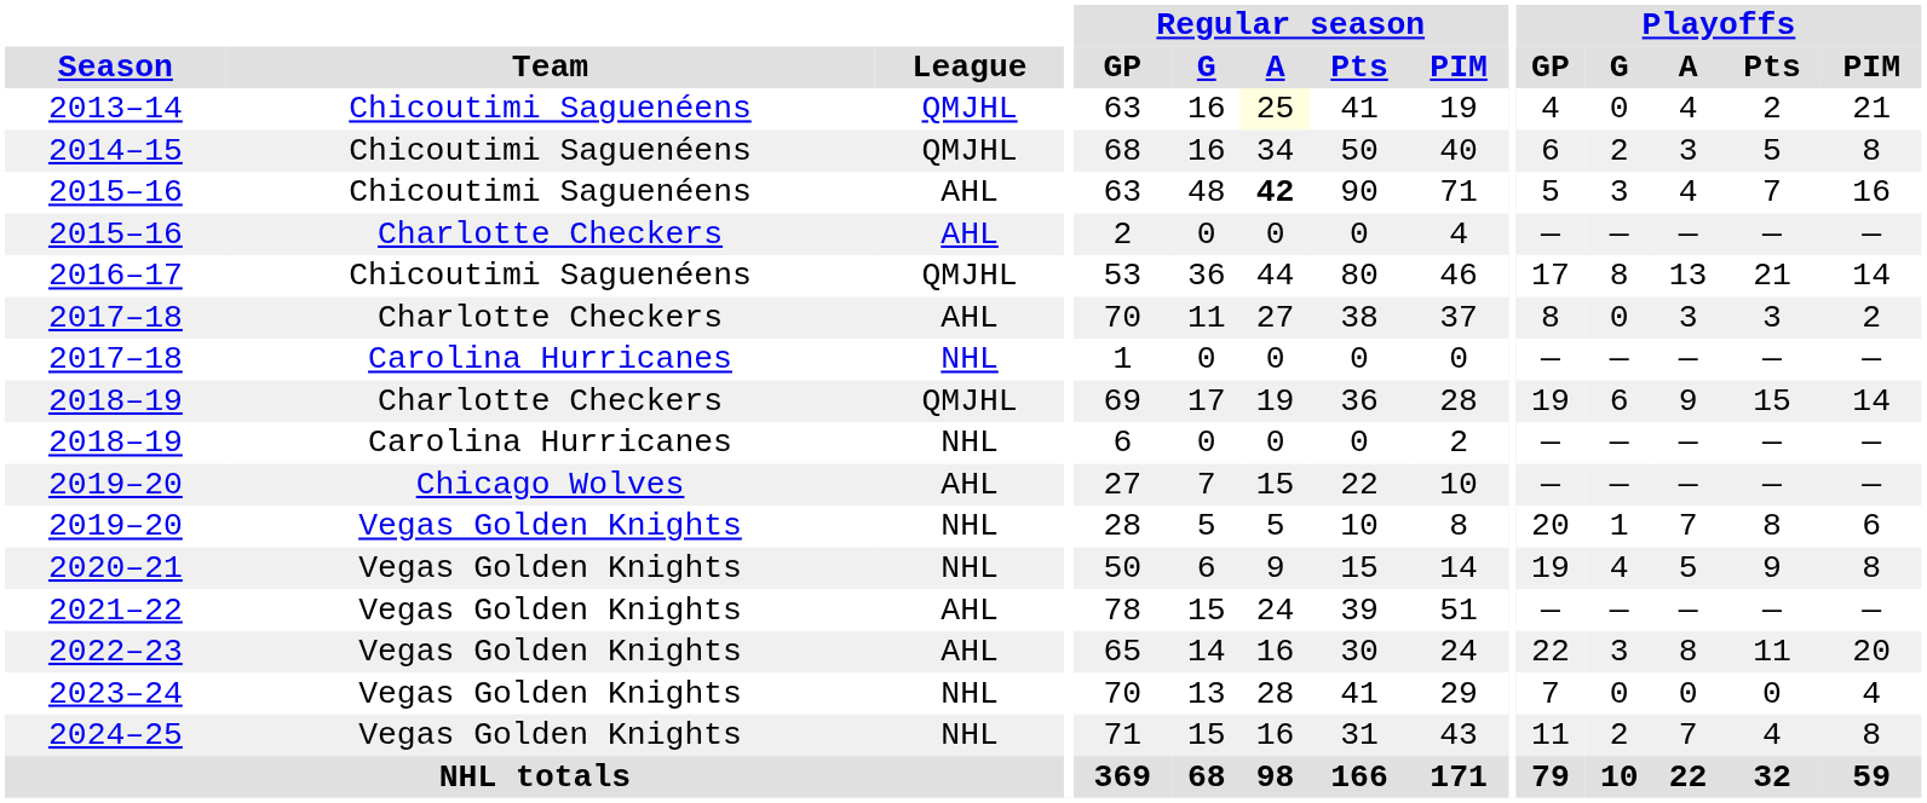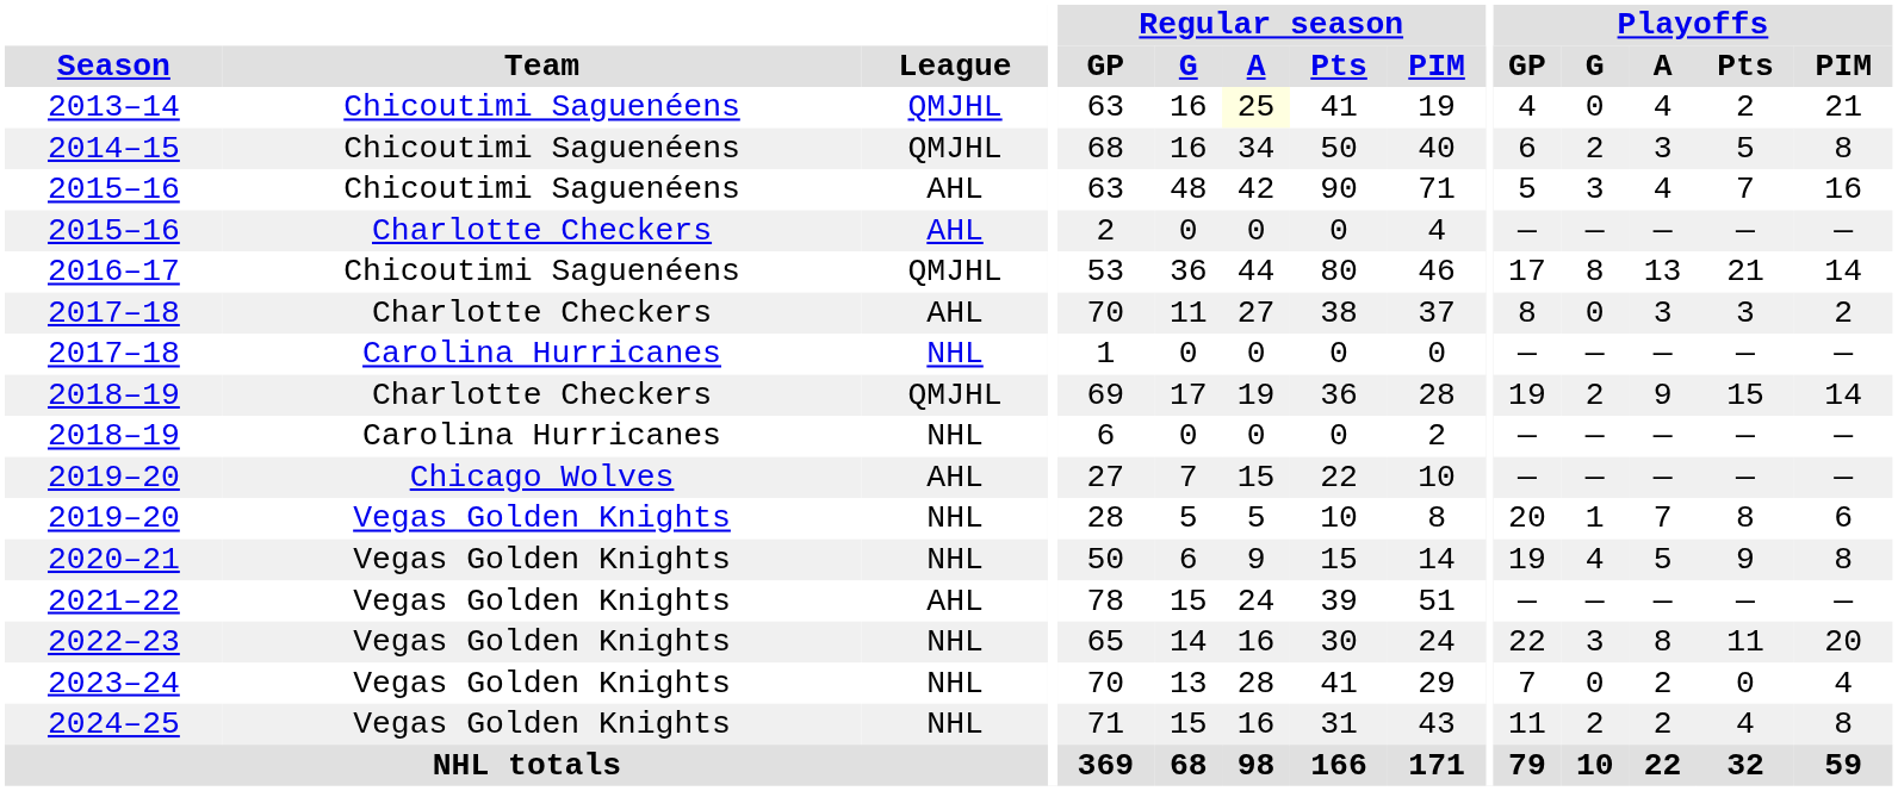2015–16 / Chicoutimi Saguenéens | Regular season / A: bold -> normal
2018–19 / Charlotte Checkers | Playoffs / G: 6 -> 2
2022–23 | League: AHL -> NHL
2023–24 | Playoffs / A: 0 -> 2
2024–25 | Playoffs / A: 7 -> 2
